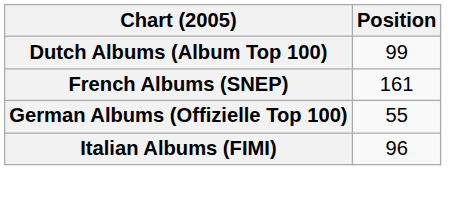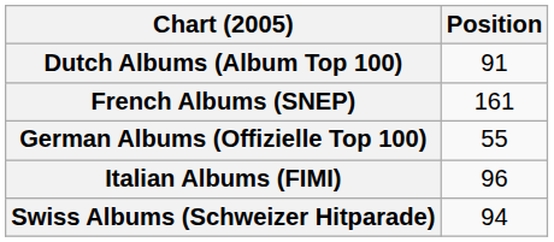Dutch Albums (Album Top 100) | Position: 99 -> 91
+ row: Swiss Albums (Schweizer Hitparade) | 94
